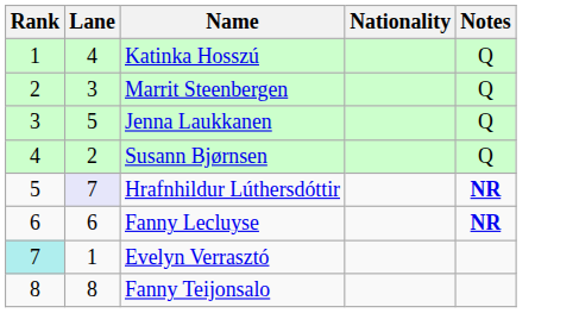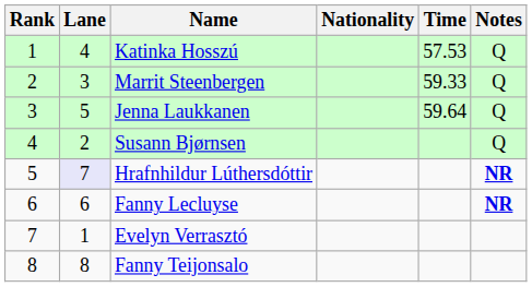+ column: Time | 57.53 | 59.33 | 59.64
Evelyn Verrasztó | Rank: paleturquoise background -> no background
